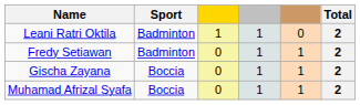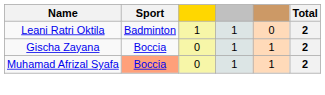- row: Fredy Setiawan | Badminton | 0 | 1 | 1 | 2
Muhamad Afrizal Syafa | Sport: no background -> lightsalmon background
